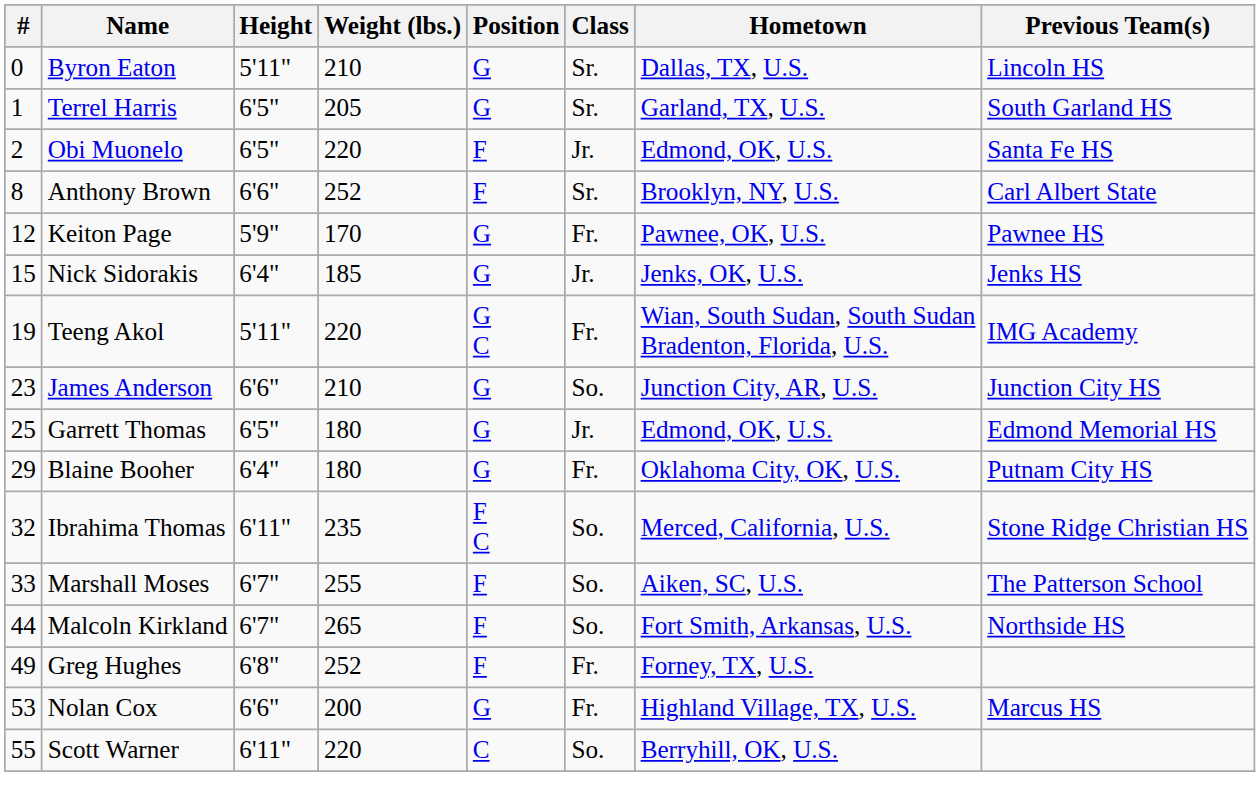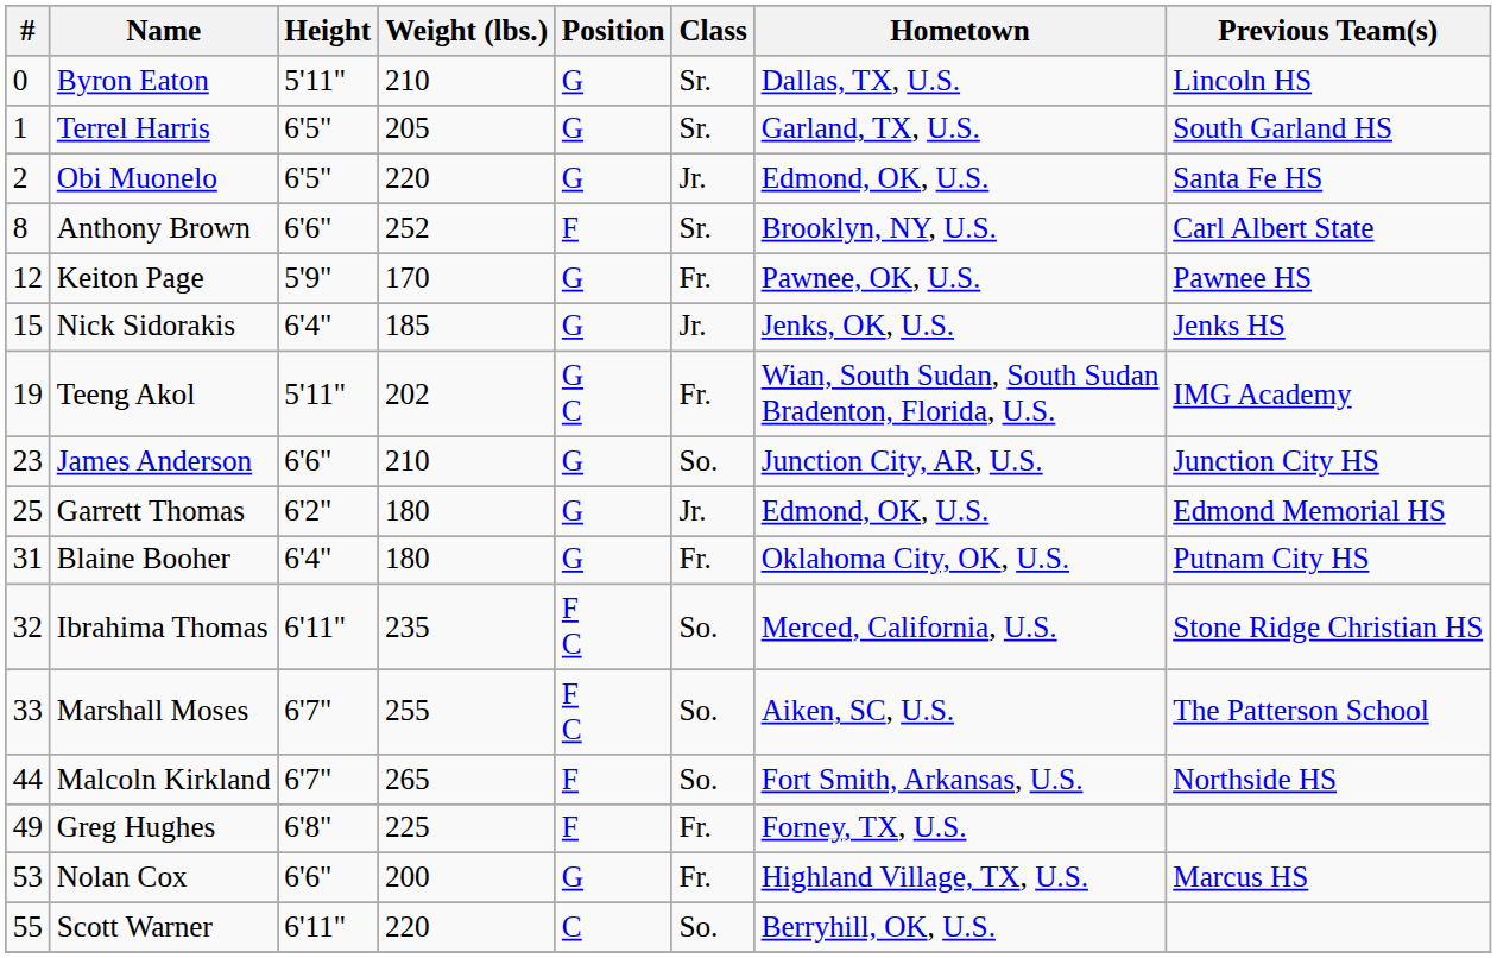Obi Muonelo | Position: F -> G
Teeng Akol | Weight (lbs.): 220 -> 202
Garrett Thomas | Height: 6'5" -> 6'2"
Blaine Booher | #: 29 -> 31
Marshall Moses | Position: F -> F C
Greg Hughes | Weight (lbs.): 252 -> 225
